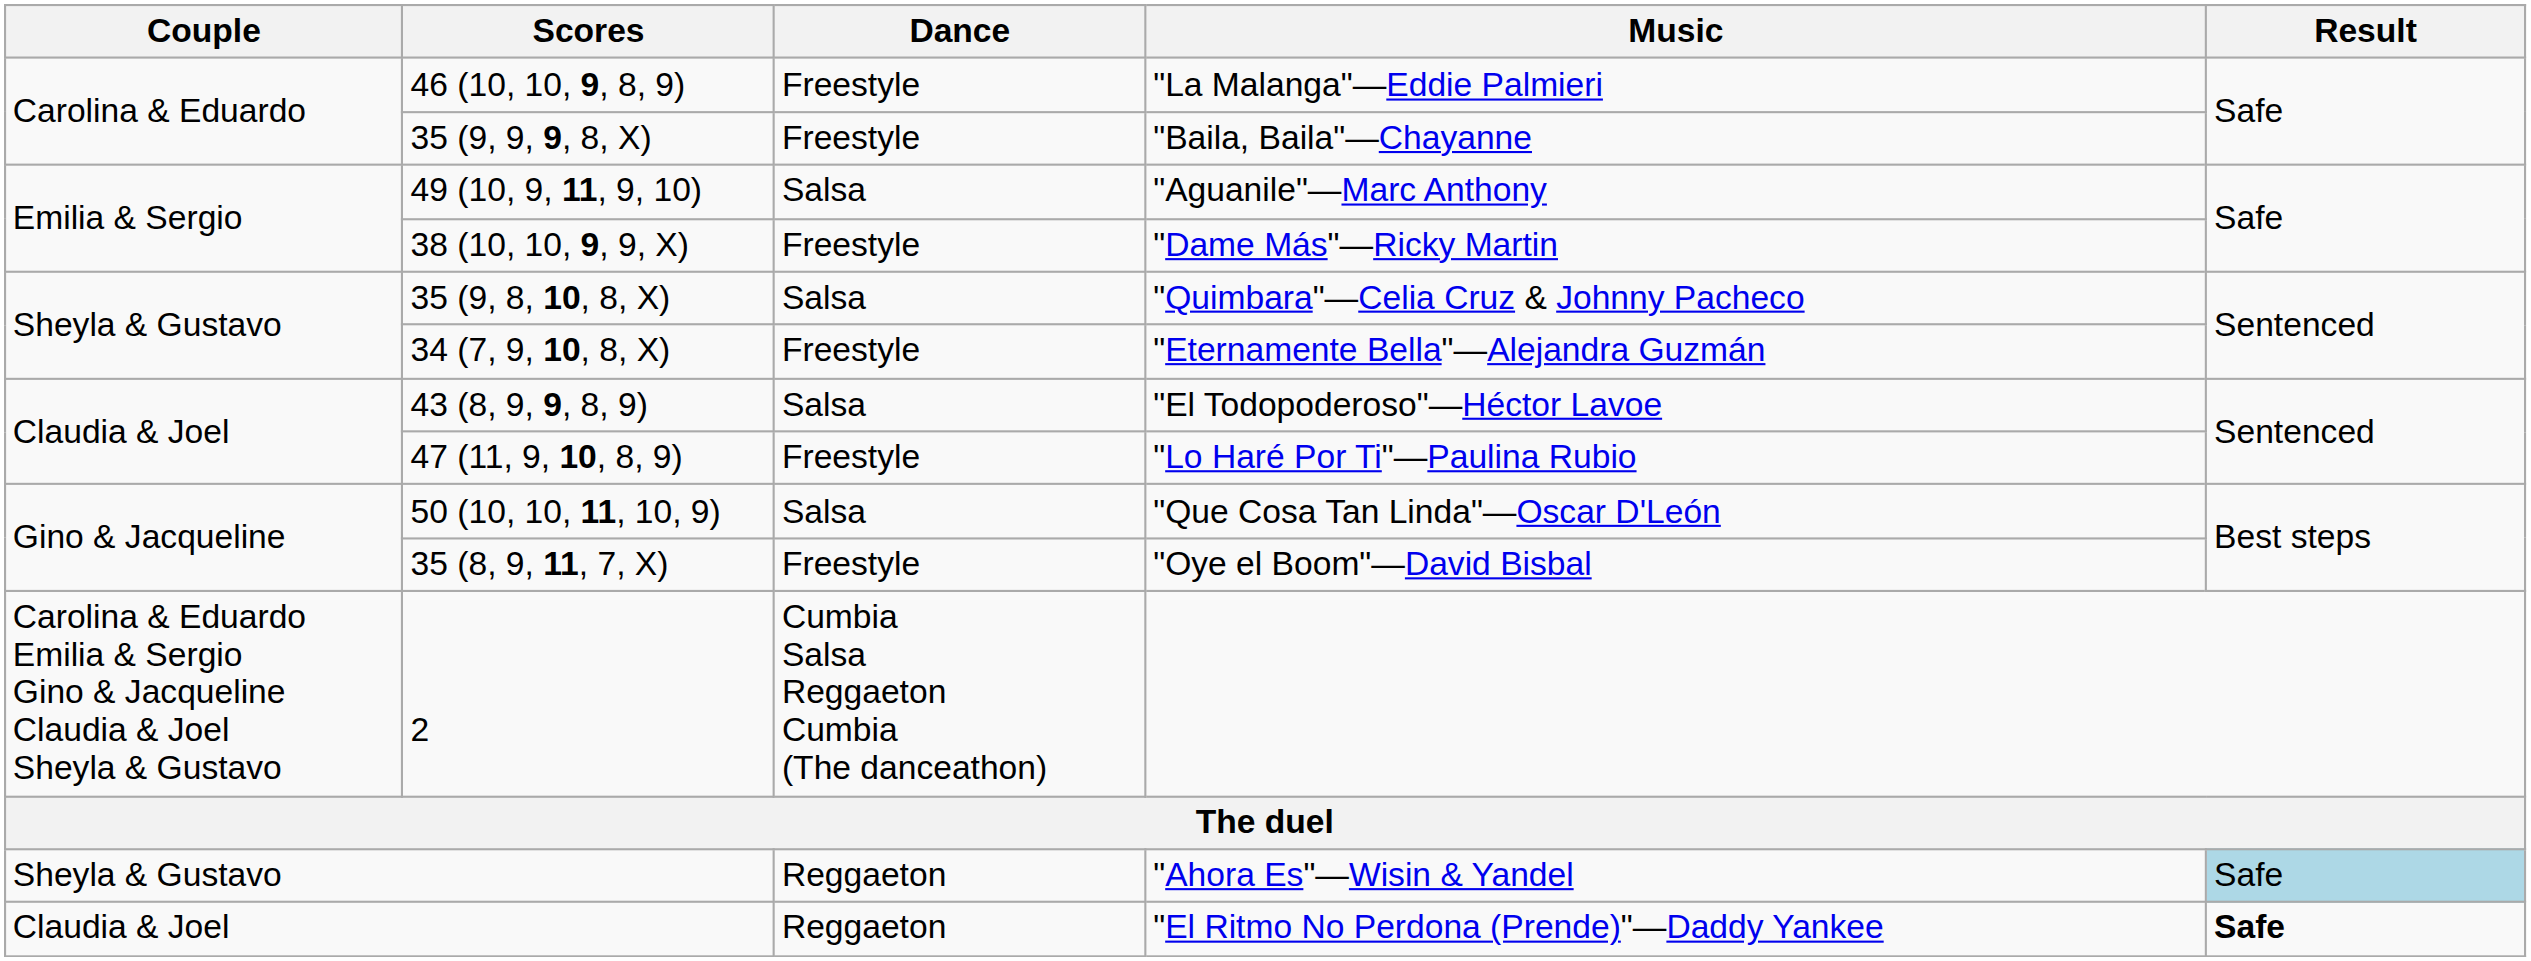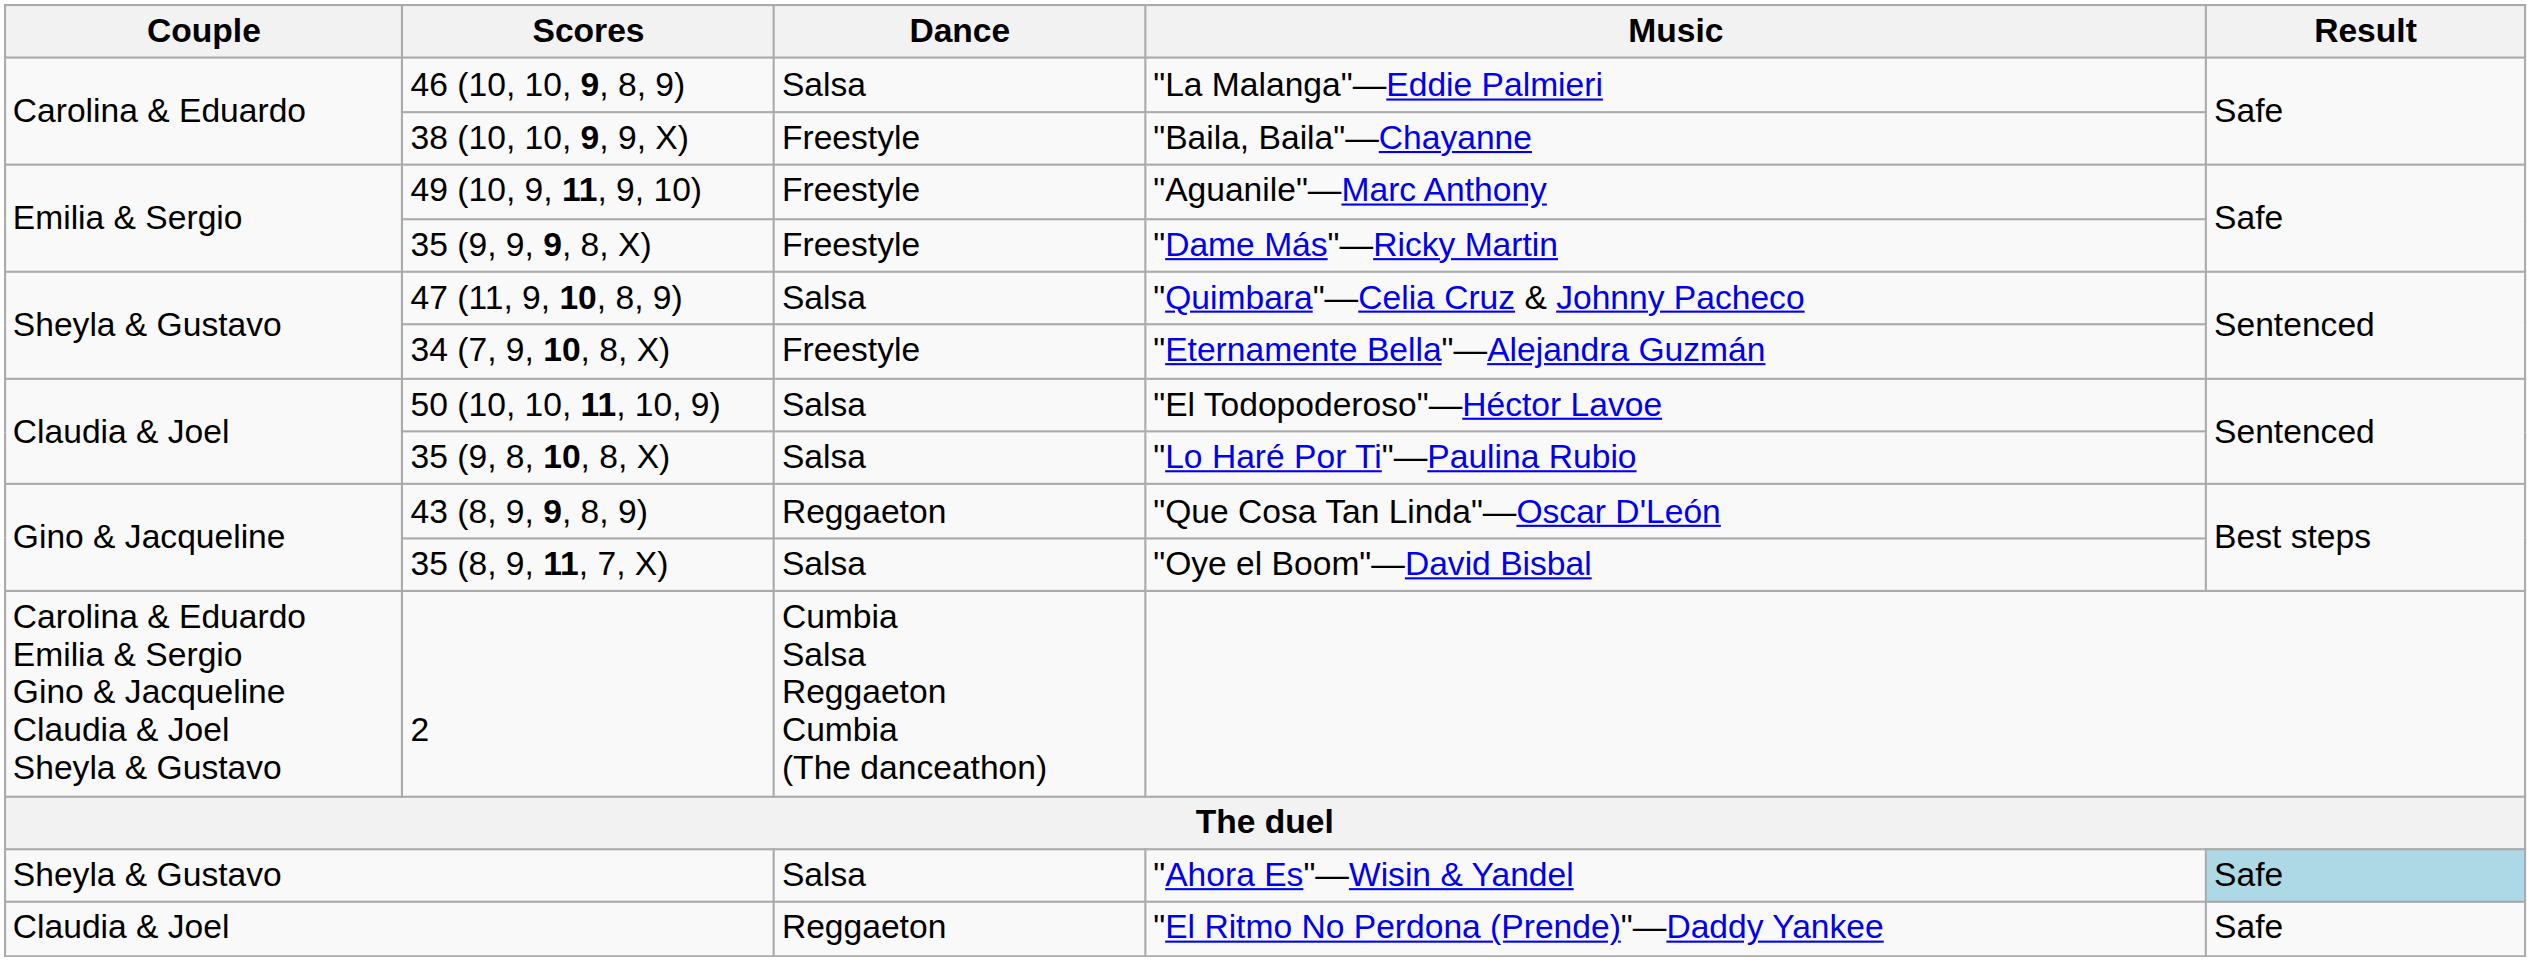"La Malanga"—Eddie Palmieri | Dance: Freestyle -> Salsa
"Baila, Baila"—Chayanne | Scores: 35 (9, 9, 9, 8, X) -> 38 (10, 10, 9, 9, X)
"Aguanile"—Marc Anthony | Dance: Salsa -> Freestyle
"Dame Más"—Ricky Martin | Scores: 38 (10, 10, 9, 9, X) -> 35 (9, 9, 9, 8, X)
"Quimbara"—Celia Cruz & Johnny Pacheco | Scores: 35 (9, 8, 10, 8, X) -> 47 (11, 9, 10, 8, 9)
"El Todopoderoso"—Héctor Lavoe | Scores: 43 (8, 9, 9, 8, 9) -> 50 (10, 10, 11, 10, 9)
"Lo Haré Por Ti"—Paulina Rubio | Scores: 47 (11, 9, 10, 8, 9) -> 35 (9, 8, 10, 8, X)
"Lo Haré Por Ti"—Paulina Rubio | Dance: Freestyle -> Salsa
"Que Cosa Tan Linda"—Oscar D'León | Scores: 50 (10, 10, 11, 10, 9) -> 43 (8, 9, 9, 8, 9)
"Que Cosa Tan Linda"—Oscar D'León | Dance: Salsa -> Reggaeton
"Oye el Boom"—David Bisbal | Dance: Freestyle -> Salsa
"Ahora Es"—Wisin & Yandel | Dance: Reggaeton -> Salsa
"El Ritmo No Perdona (Prende)"—Daddy Yankee | Result: bold -> normal
